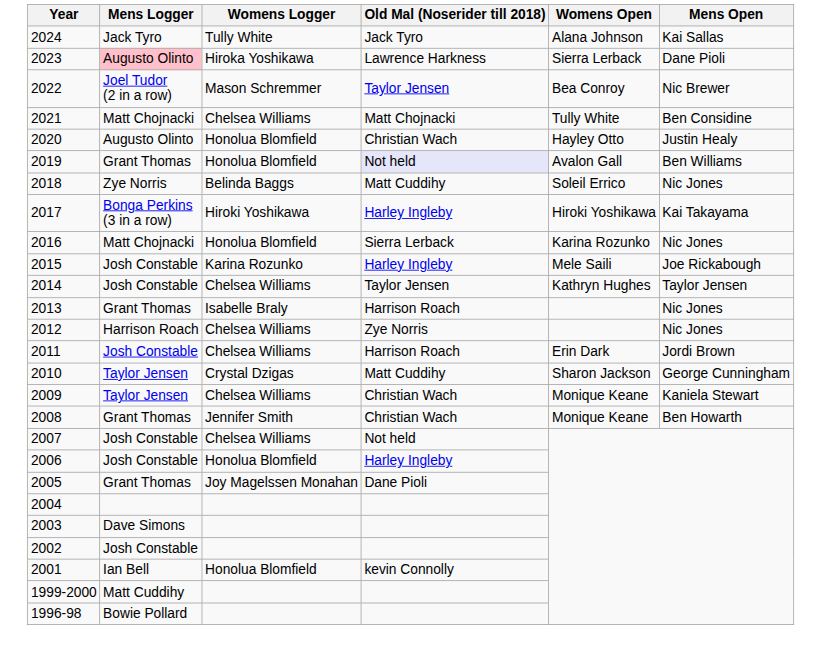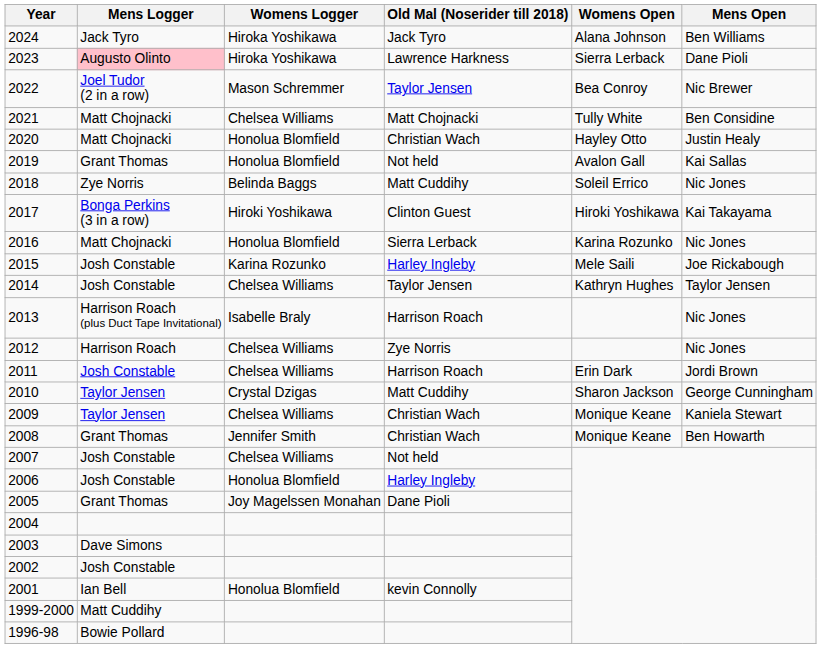2024 | Womens Logger: Tully White -> Hiroka Yoshikawa
2024 | Mens Open: Kai Sallas -> Ben Williams
2020 | Mens Logger: Augusto Olinto -> Matt Chojnacki
2019 | Old Mal (Noserider till 2018): lavender background -> no background
2019 | Mens Open: Ben Williams -> Kai Sallas
2017 | Old Mal (Noserider till 2018): Harley Ingleby -> Clinton Guest
2013 | Mens Logger: Grant Thomas -> Harrison Roach (plus Duct Tape Invitational)
